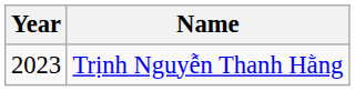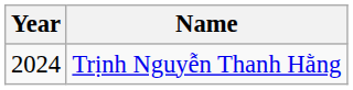Trịnh Nguyễn Thanh Hằng | Year: 2023 -> 2024
